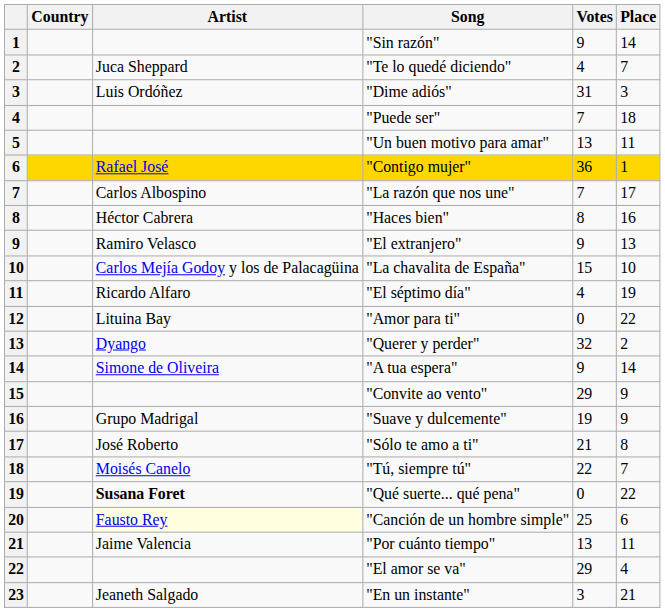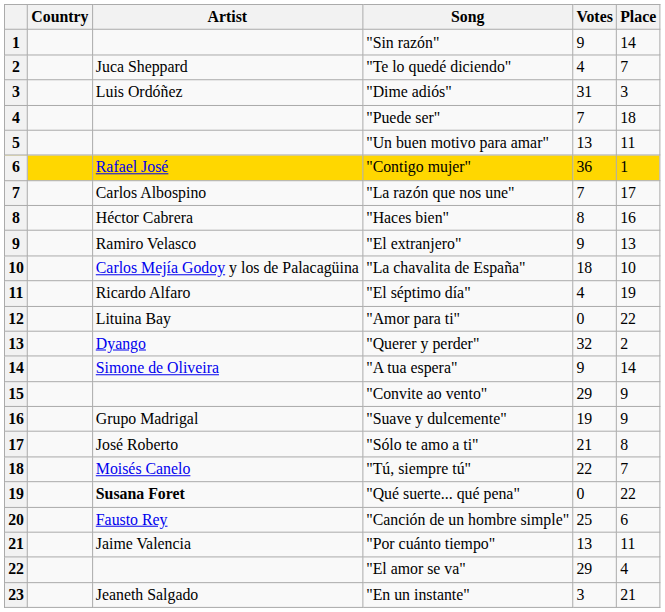"La chavalita de España" | Votes: 15 -> 18
"Canción de un hombre simple" | Artist: lightyellow background -> no background
